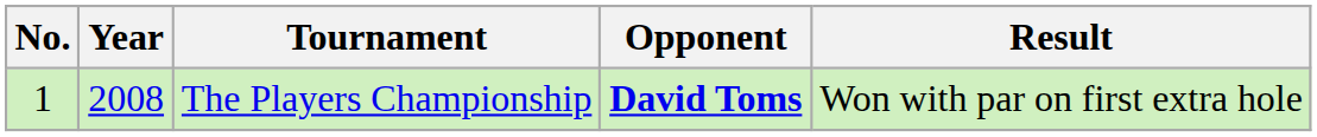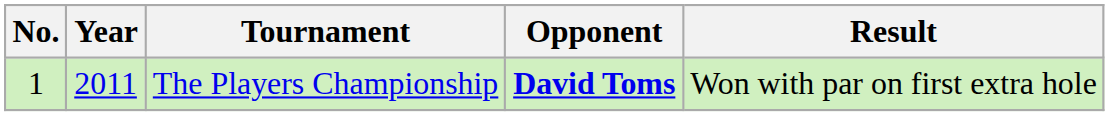The Players Championship | Year: 2008 -> 2011
